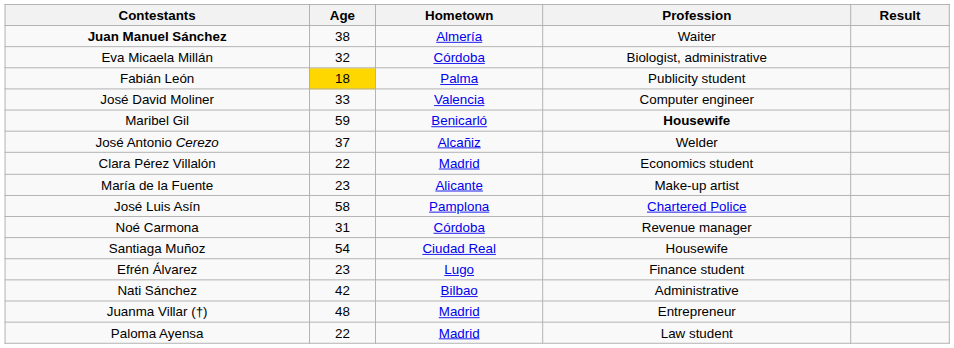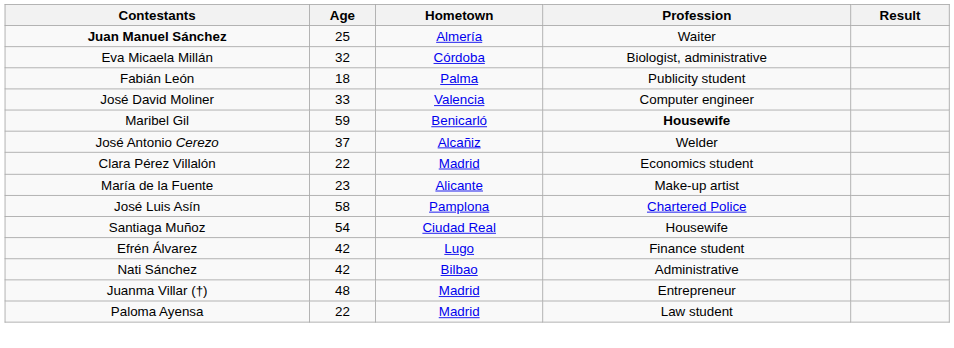Juan Manuel Sánchez | Age: 38 -> 25
Fabián León | Age: gold background -> no background
- row: Noé Carmona | 31 | Córdoba | Revenue manager
Efrén Álvarez | Age: 23 -> 42
